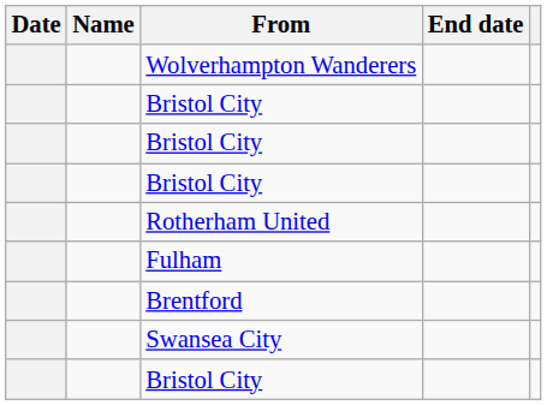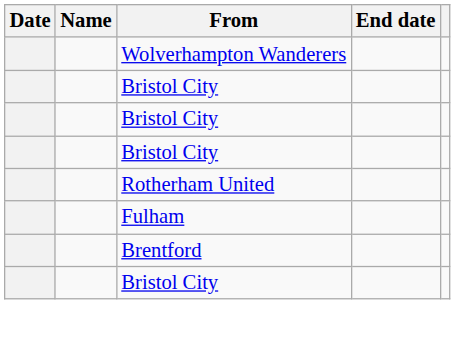- row: Swansea City
